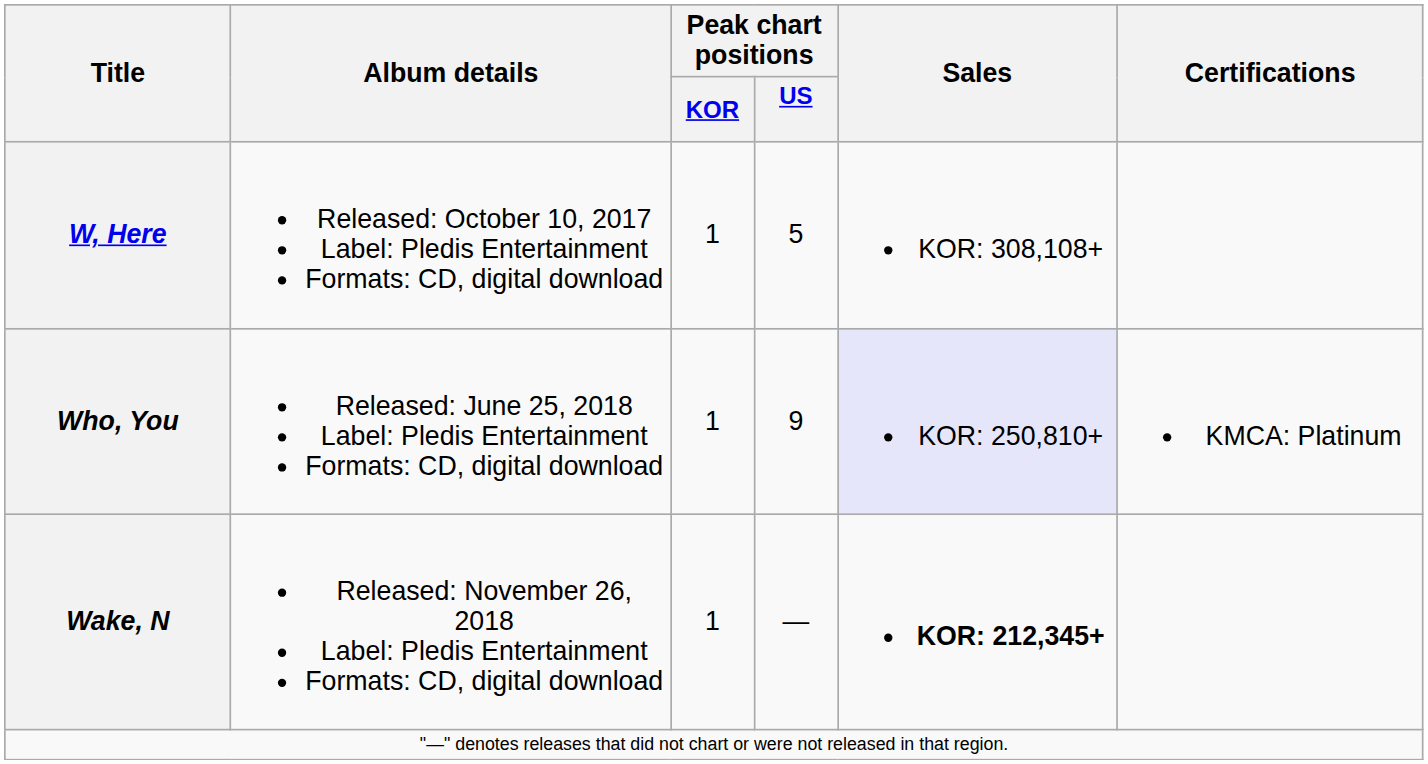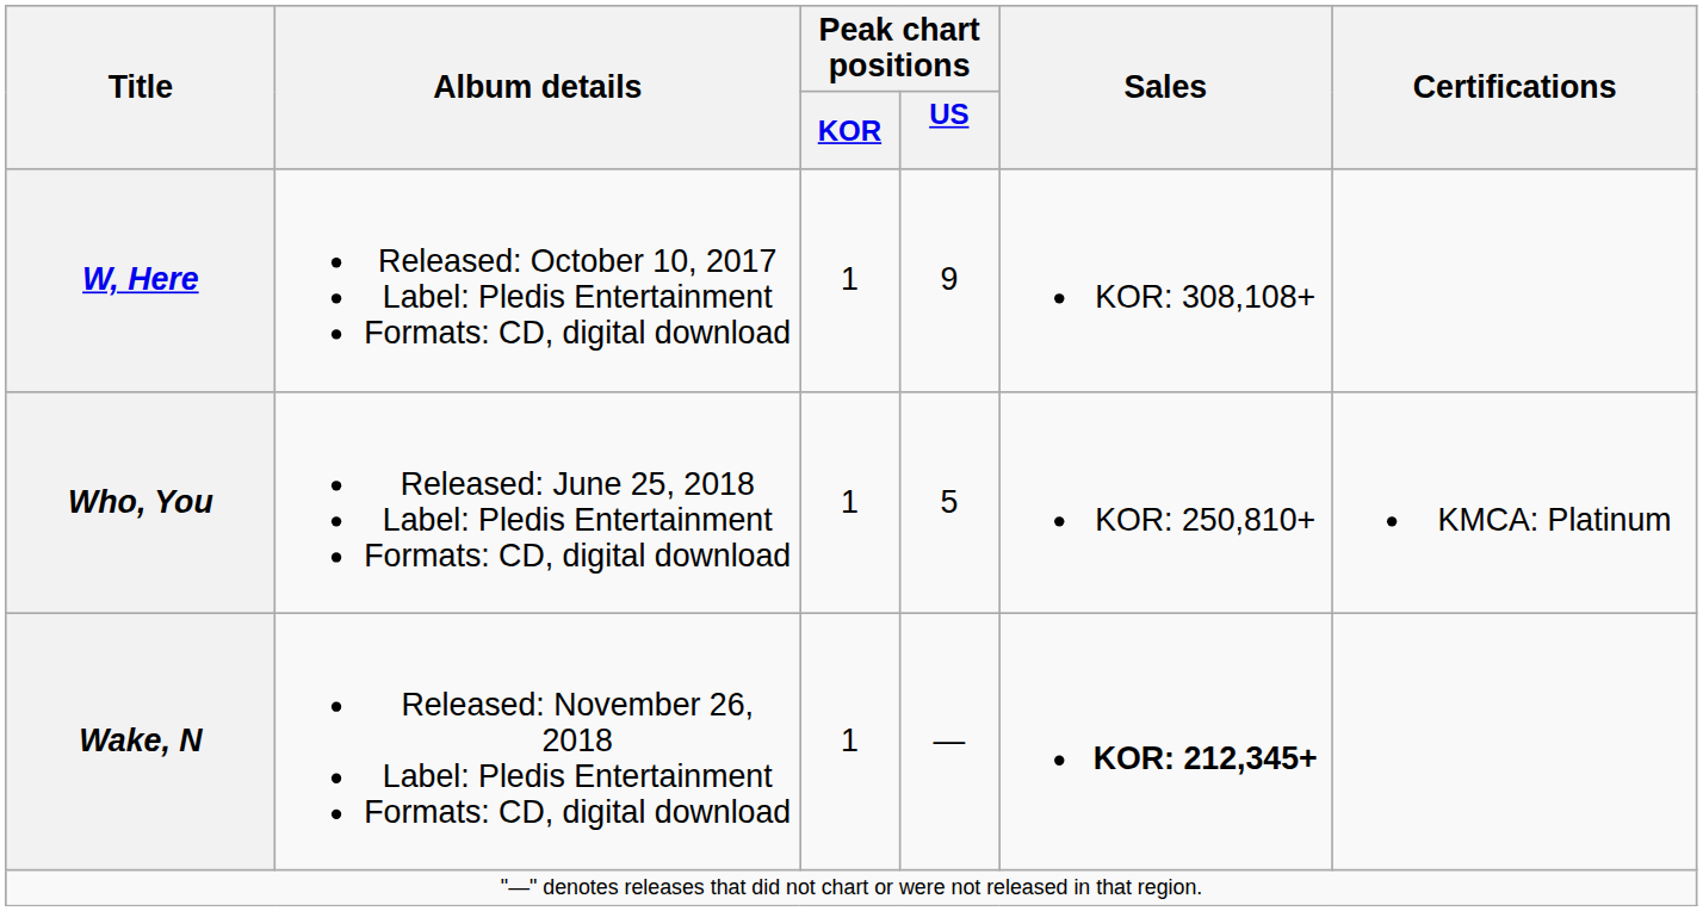W, Here | Peak chart positions / US: 5 -> 9
Who, You | Peak chart positions / US: 9 -> 5
Who, You | Sales: lavender background -> no background
